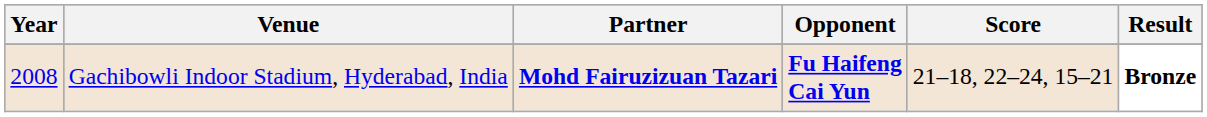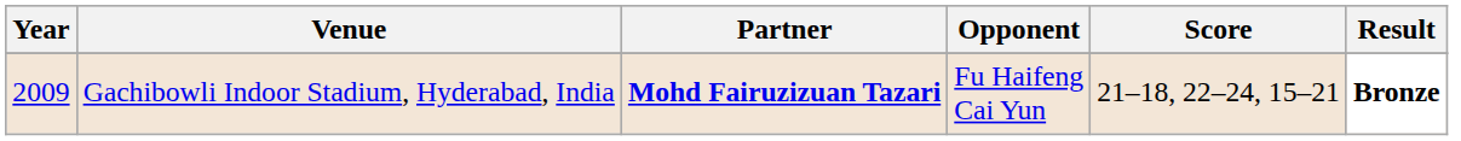Gachibowli Indoor Stadium, Hyderabad, India | Year: 2008 -> 2009
Gachibowli Indoor Stadium, Hyderabad, India | Opponent: bold -> normal
